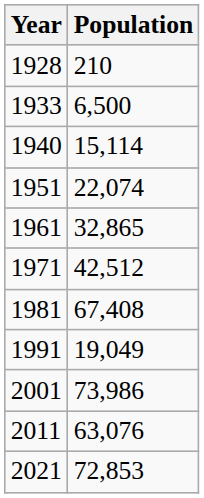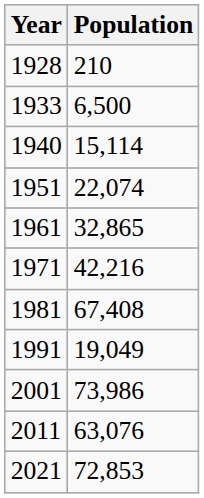1971 | Population: 42,512 -> 42,216
